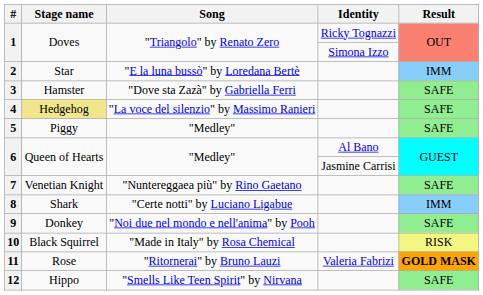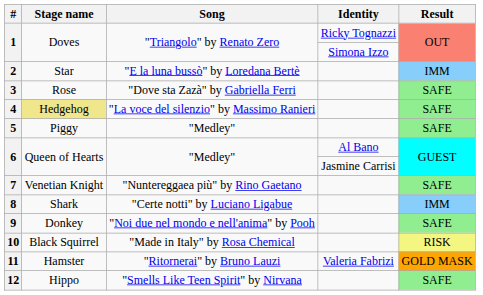3 | Stage name: Hamster -> Rose
11 | Stage name: Rose -> Hamster
11 | Result: bold -> normal
